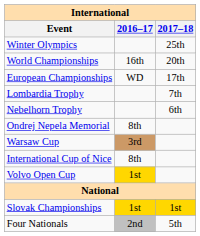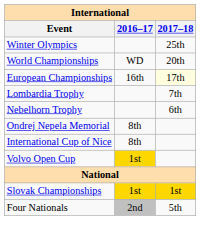World Championships | 2016–17: 16th -> WD
European Championships | 2016–17: WD -> 16th
European Championships | 2017–18: no background -> lightyellow background
- row: Warsaw Cup | 3rd
